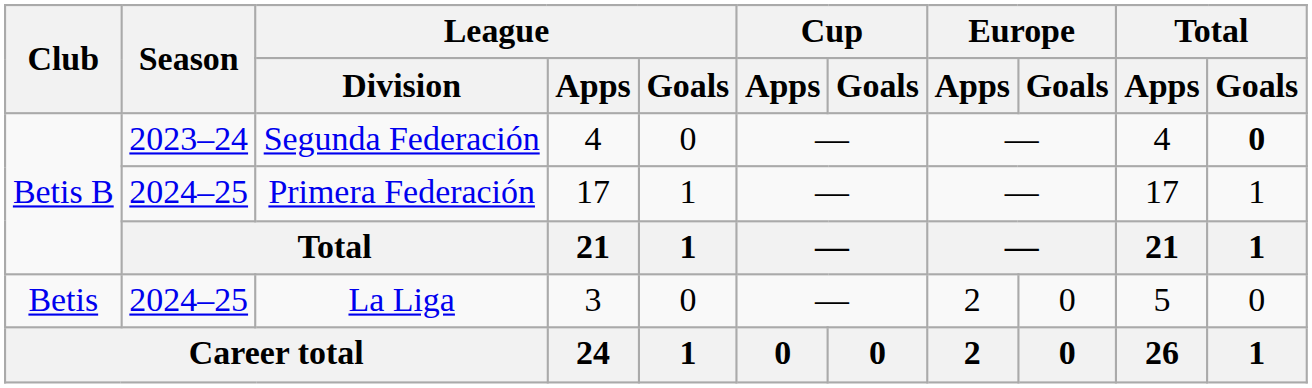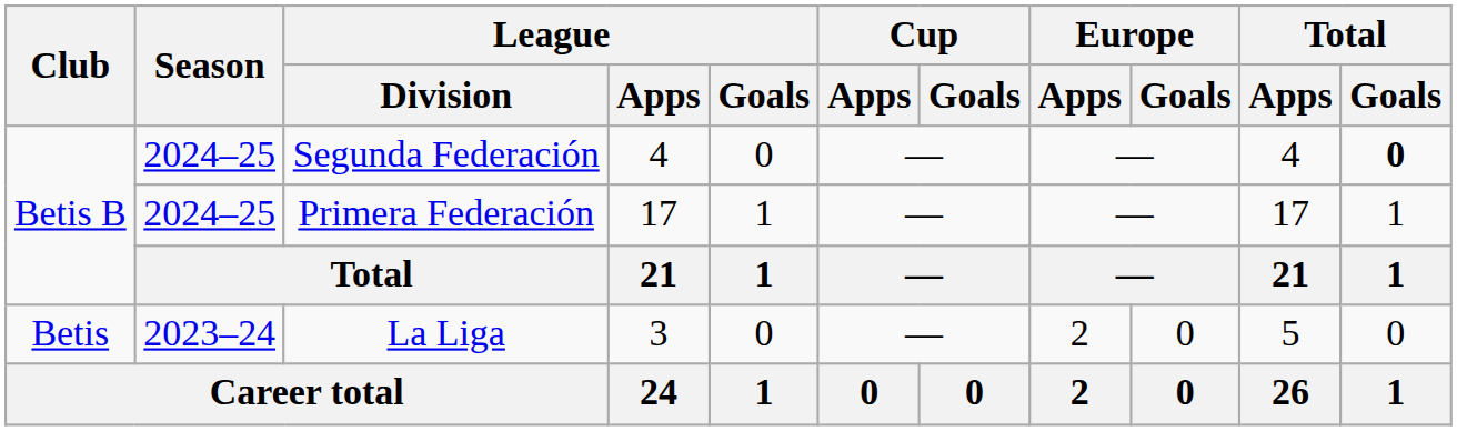Segunda Federación | Season: 2023–24 -> 2024–25
La Liga | Season: 2024–25 -> 2023–24
